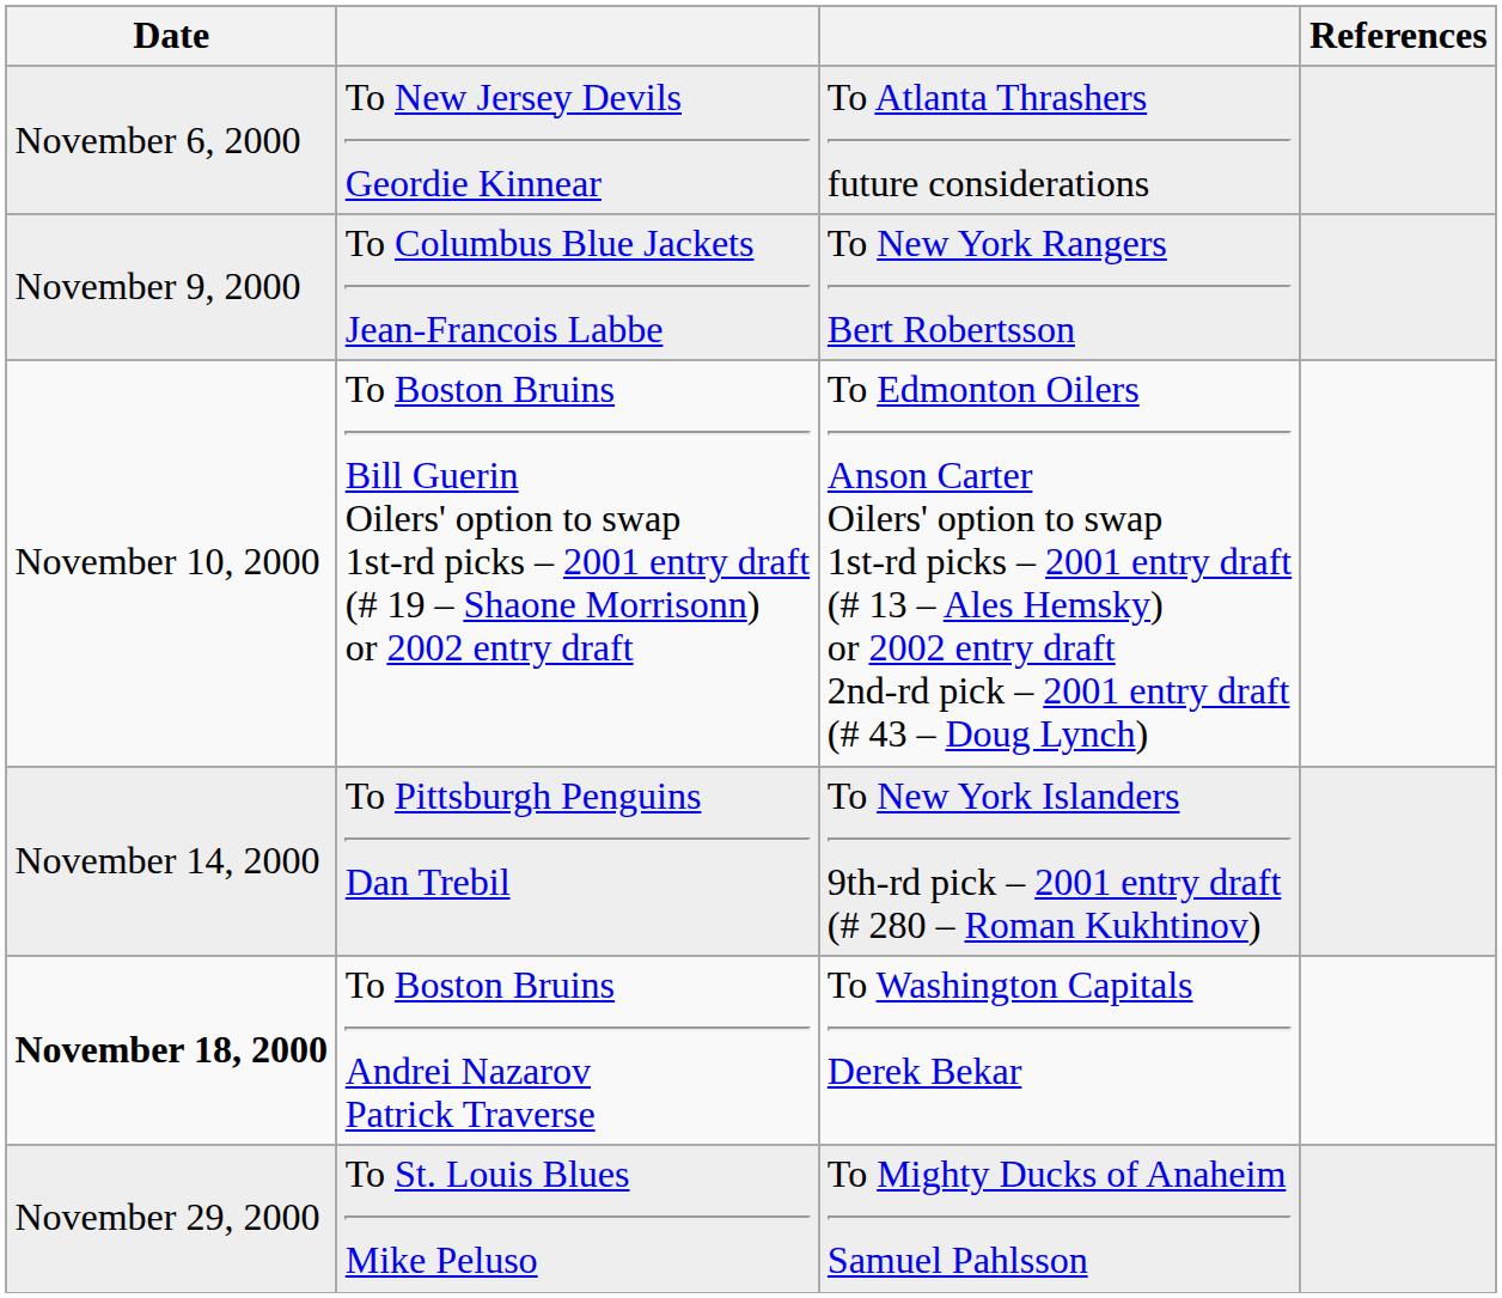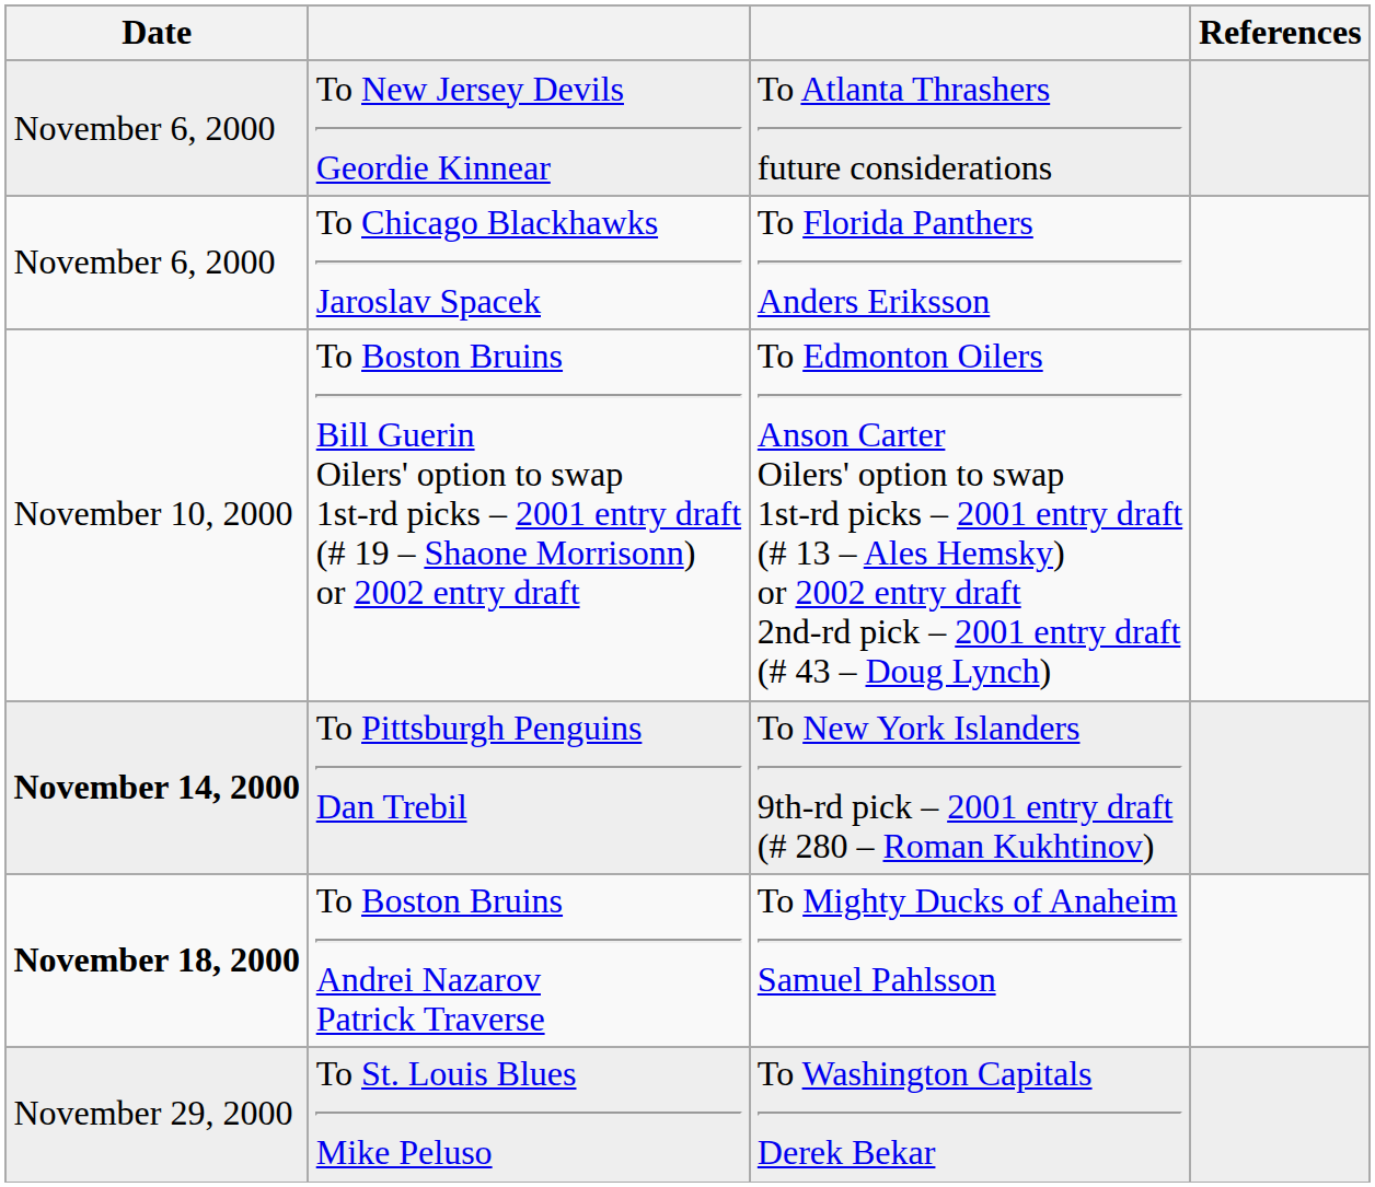+ row: November 6, 2000 | To Chicago Blackhawks Jaroslav Spacek | To Florida Panthers Anders Eriksson
- row: November 9, 2000 | To Columbus Blue Jackets Jean-Francois Labbe | To New York Rangers Bert Robertsson
To Pittsburgh Penguins Dan Trebil | Date: normal -> bold
To Boston Bruins Andrei Nazarov Patrick Traverse | column 3: To Washington Capitals Derek Bekar -> To Mighty Ducks of Anaheim Samuel Pahlsson
To St. Louis Blues Mike Peluso | column 3: To Mighty Ducks of Anaheim Samuel Pahlsson -> To Washington Capitals Derek Bekar
